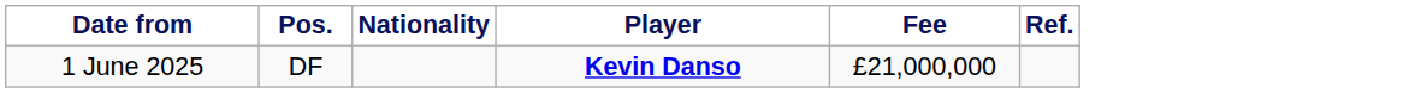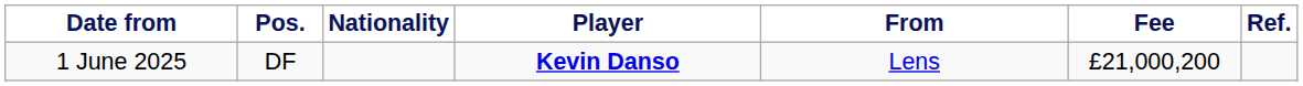+ column: From | Lens
1 June 2025 | Fee: £21,000,000 -> £21,000,200
